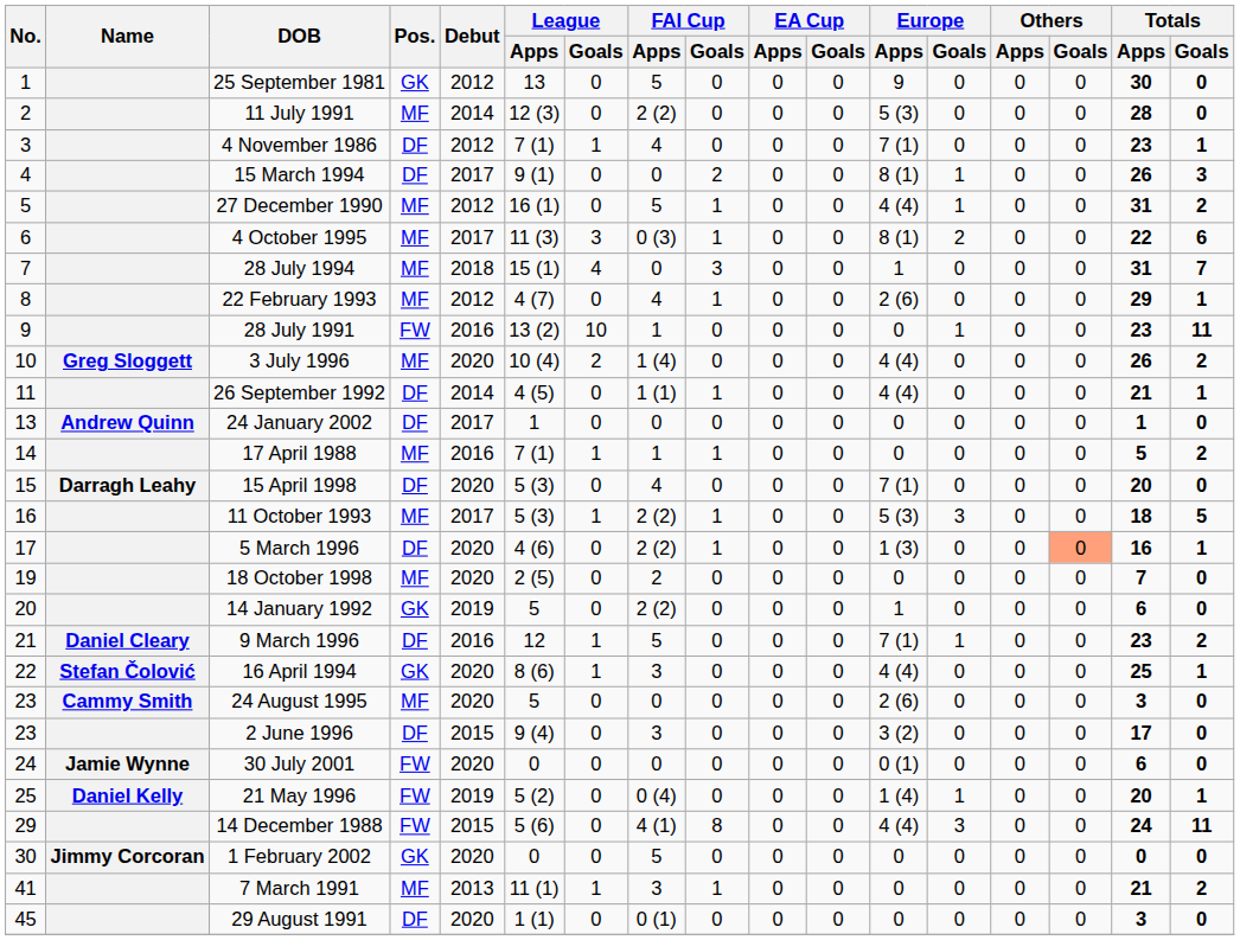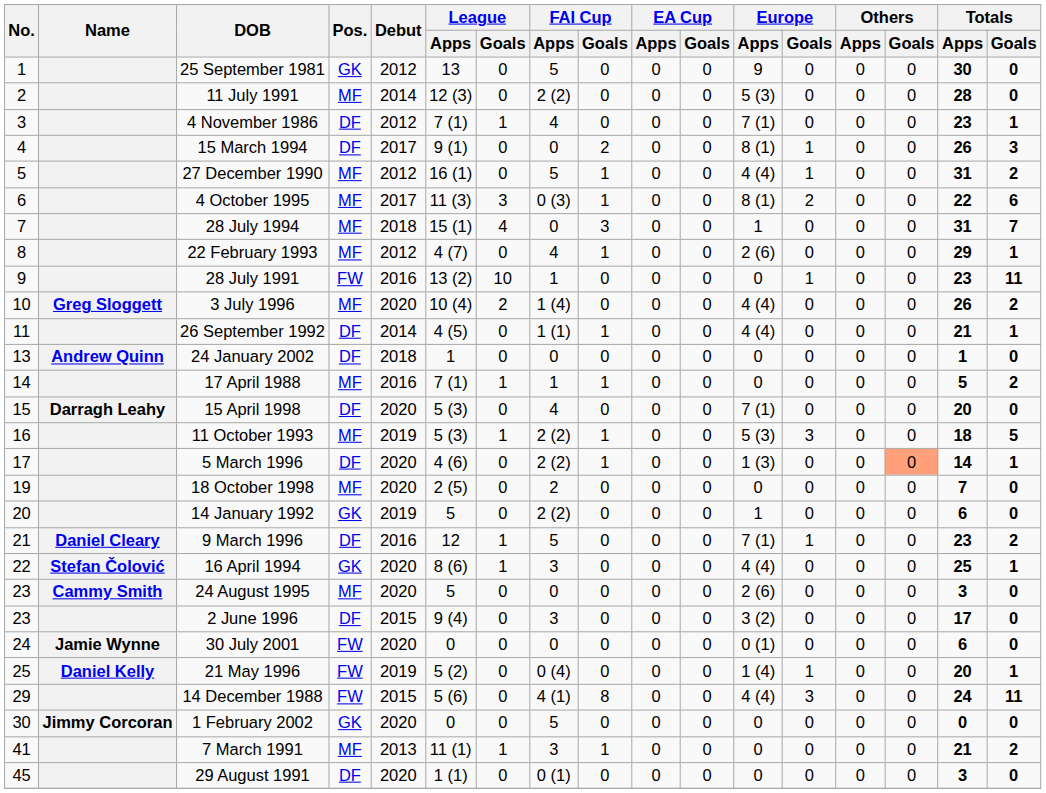24 January 2002 | Debut: 2017 -> 2018
11 October 1993 | Debut: 2017 -> 2019
5 March 1996 | Totals / Apps: 16 -> 14
